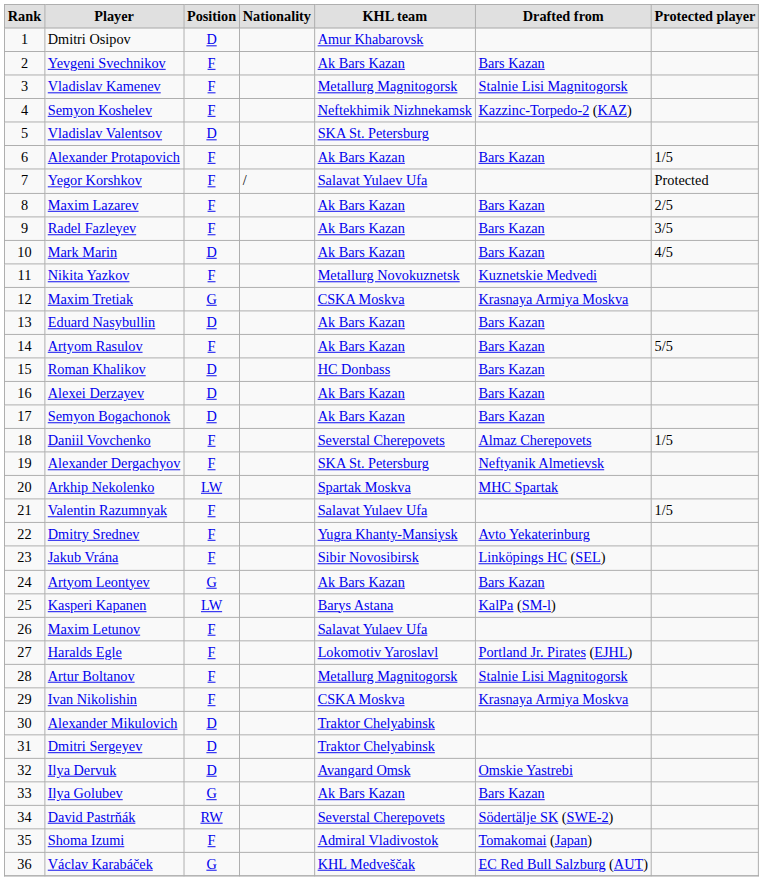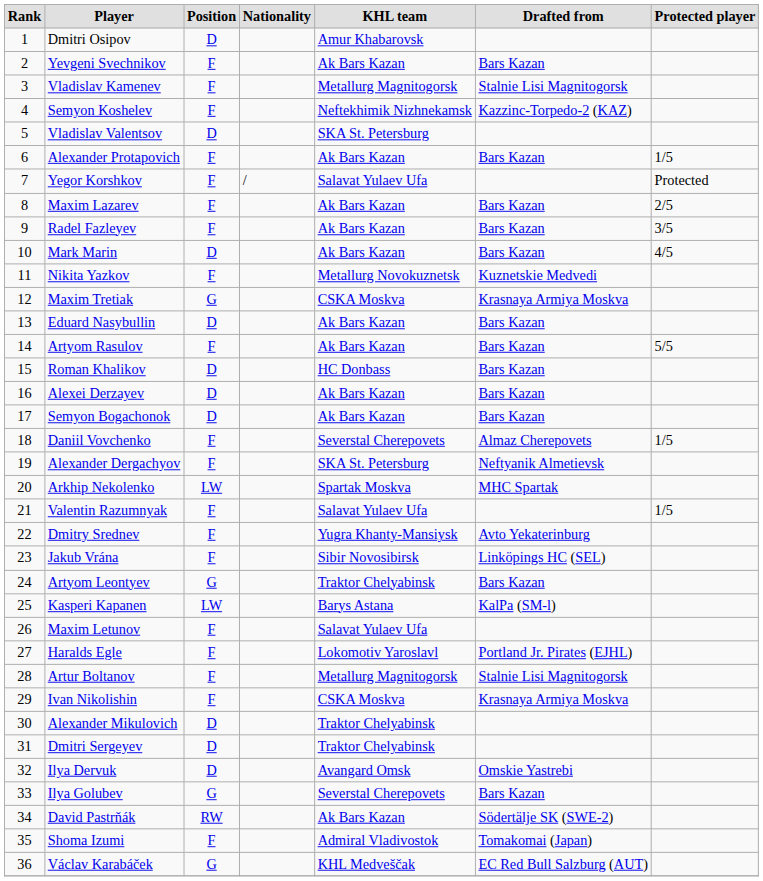Artyom Leontyev | KHL team: Ak Bars Kazan -> Traktor Chelyabinsk
Ilya Golubev | KHL team: Ak Bars Kazan -> Severstal Cherepovets
David Pastrňák | KHL team: Severstal Cherepovets -> Ak Bars Kazan
